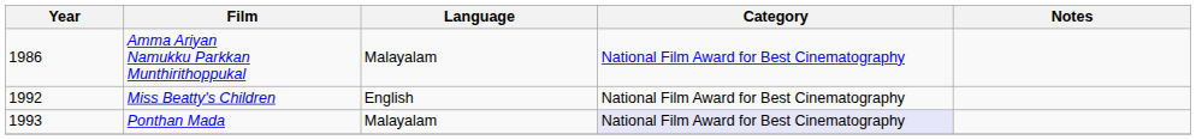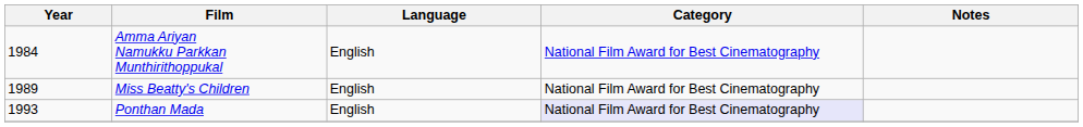Amma Ariyan Namukku Parkkan Munthirithoppukal | Year: 1986 -> 1984
Amma Ariyan Namukku Parkkan Munthirithoppukal | Language: Malayalam -> English
Miss Beatty's Children | Year: 1992 -> 1989
Ponthan Mada | Language: Malayalam -> English
